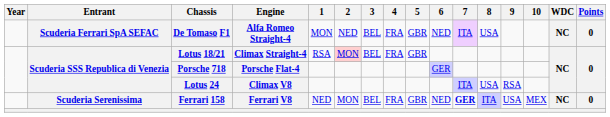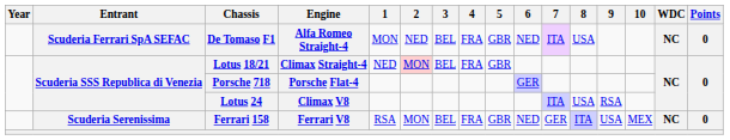Lotus 18/21 | 1: RSA -> NED
Ferrari 158 | 1: NED -> RSA
Ferrari 158 | 7: bold -> normal
